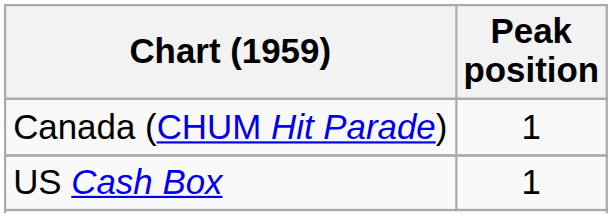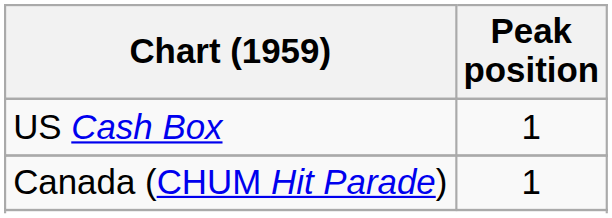rows swapped: Canada (CHUM Hit Parade) <-> US Cash Box
